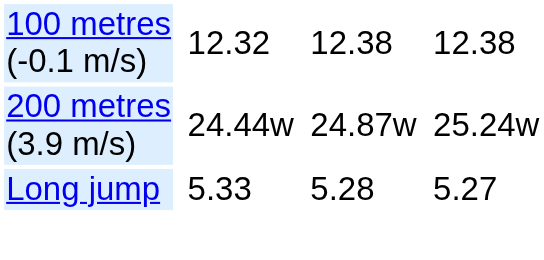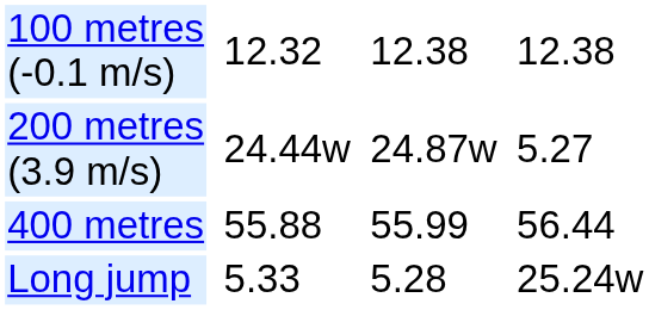200 metres (3.9 m/s) | column 7: 25.24w -> 5.27
+ row: 400 metres | 55.88 | 55.99 | 56.44
Long jump | column 7: 5.27 -> 25.24w
